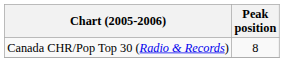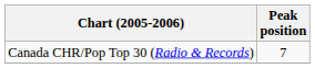Canada CHR/Pop Top 30 (Radio & Records) | Peak position: 8 -> 7
